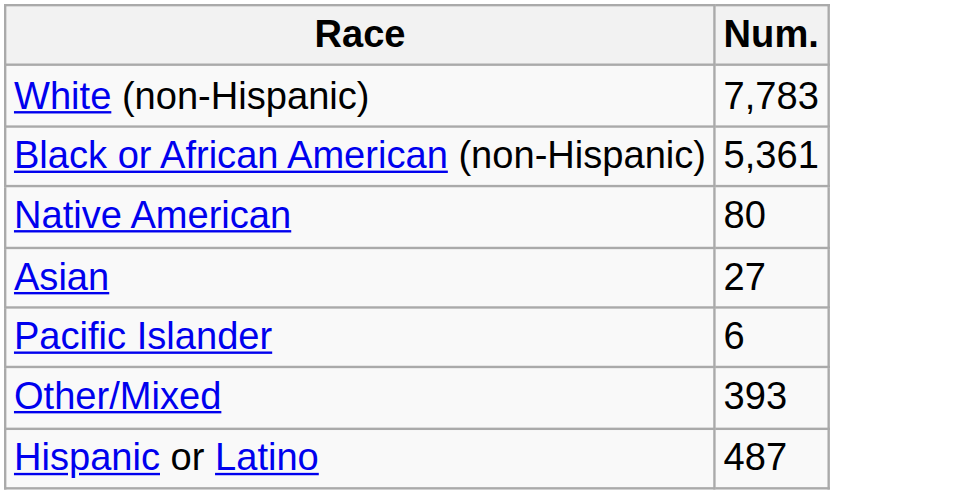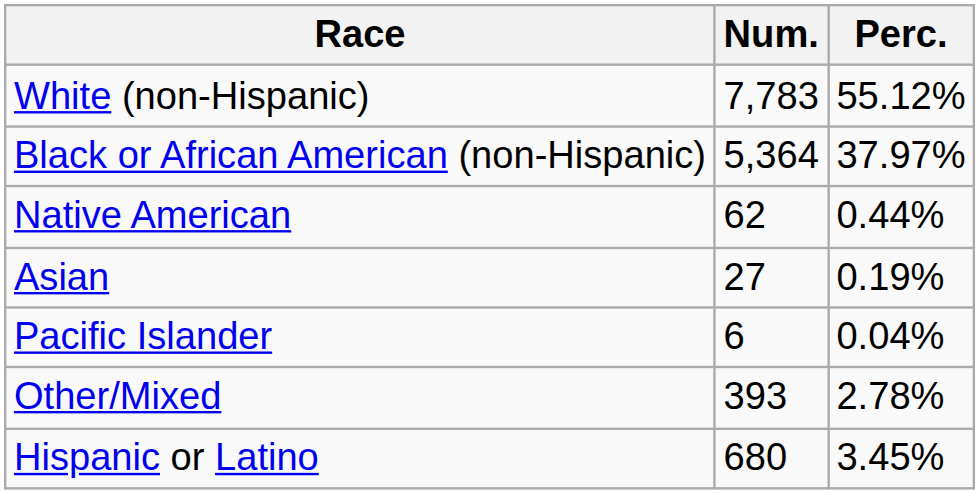+ column: Perc. | 55.12% | 37.97% | 0.44% | 0.19% | 0.04% | 2.78% | 3.45%
Black or African American (non-Hispanic) | Num.: 5,361 -> 5,364
Native American | Num.: 80 -> 62
Hispanic or Latino | Num.: 487 -> 680
